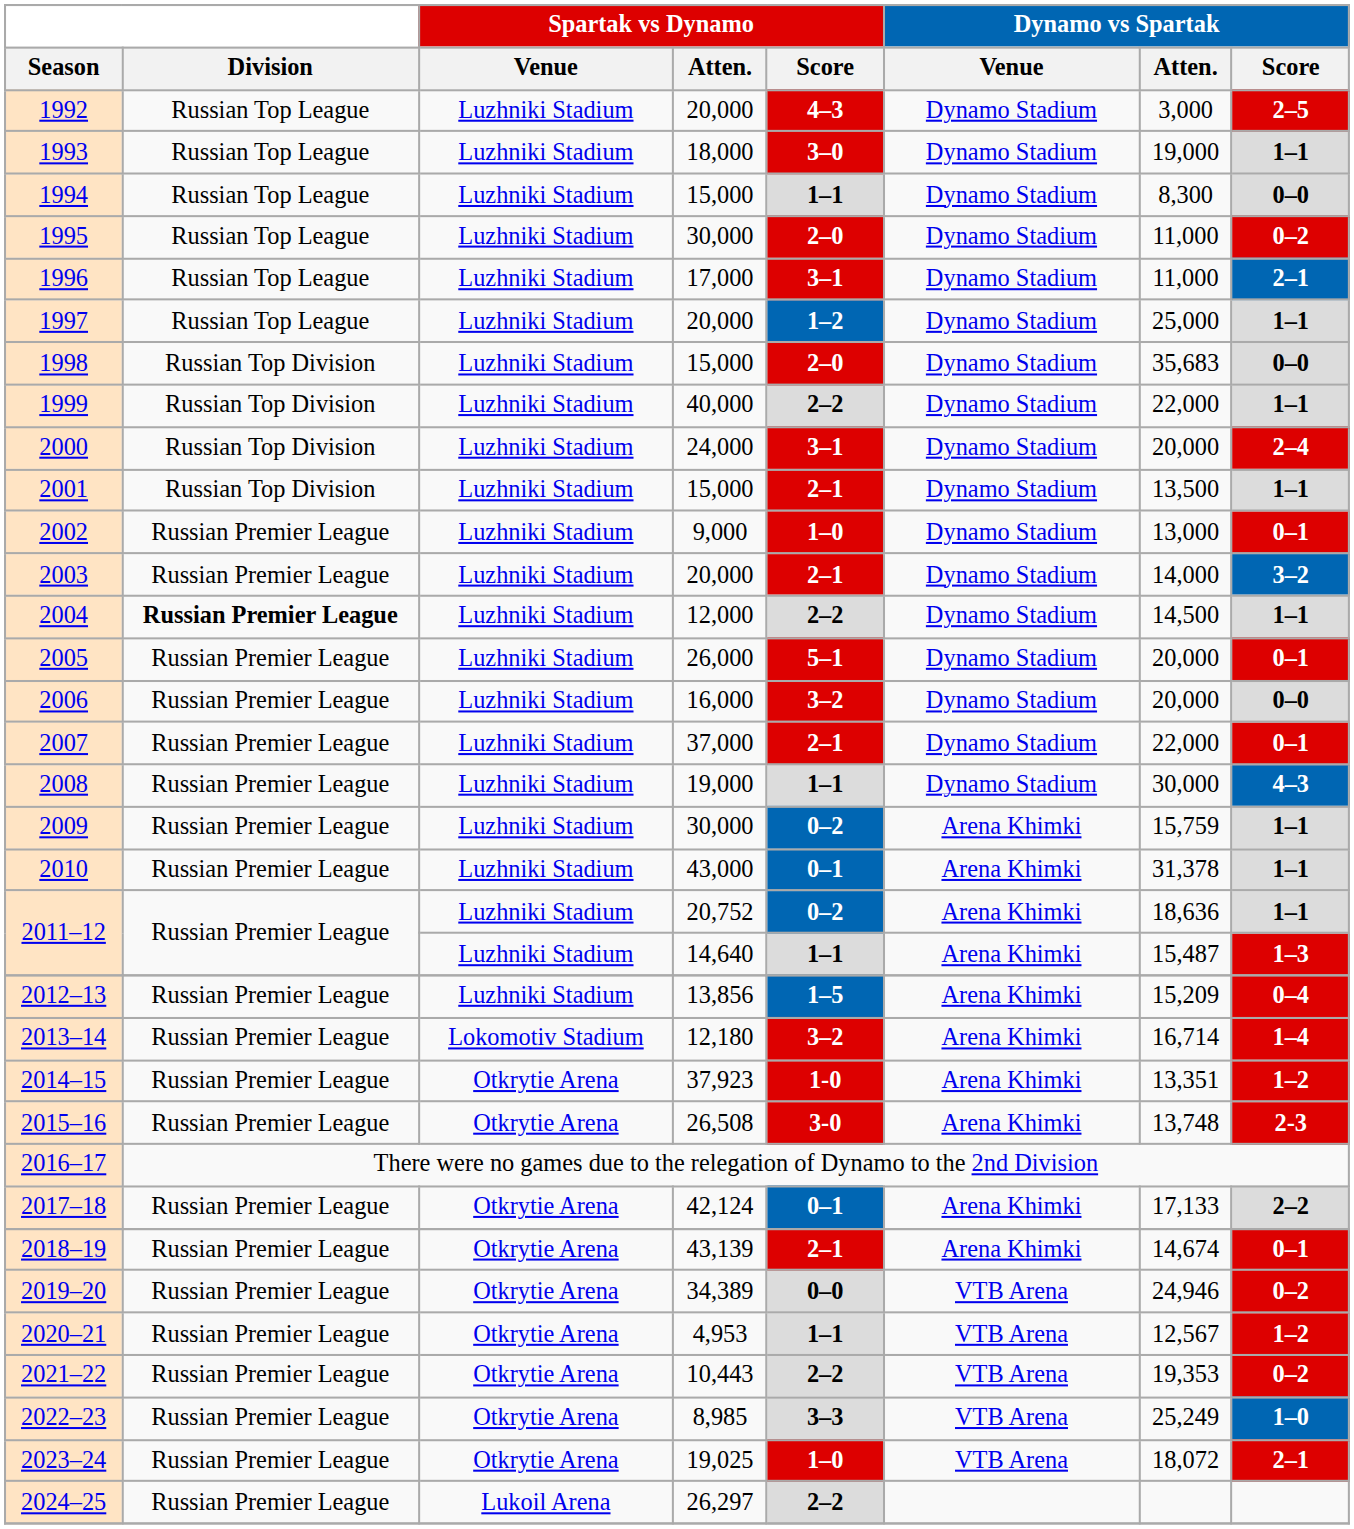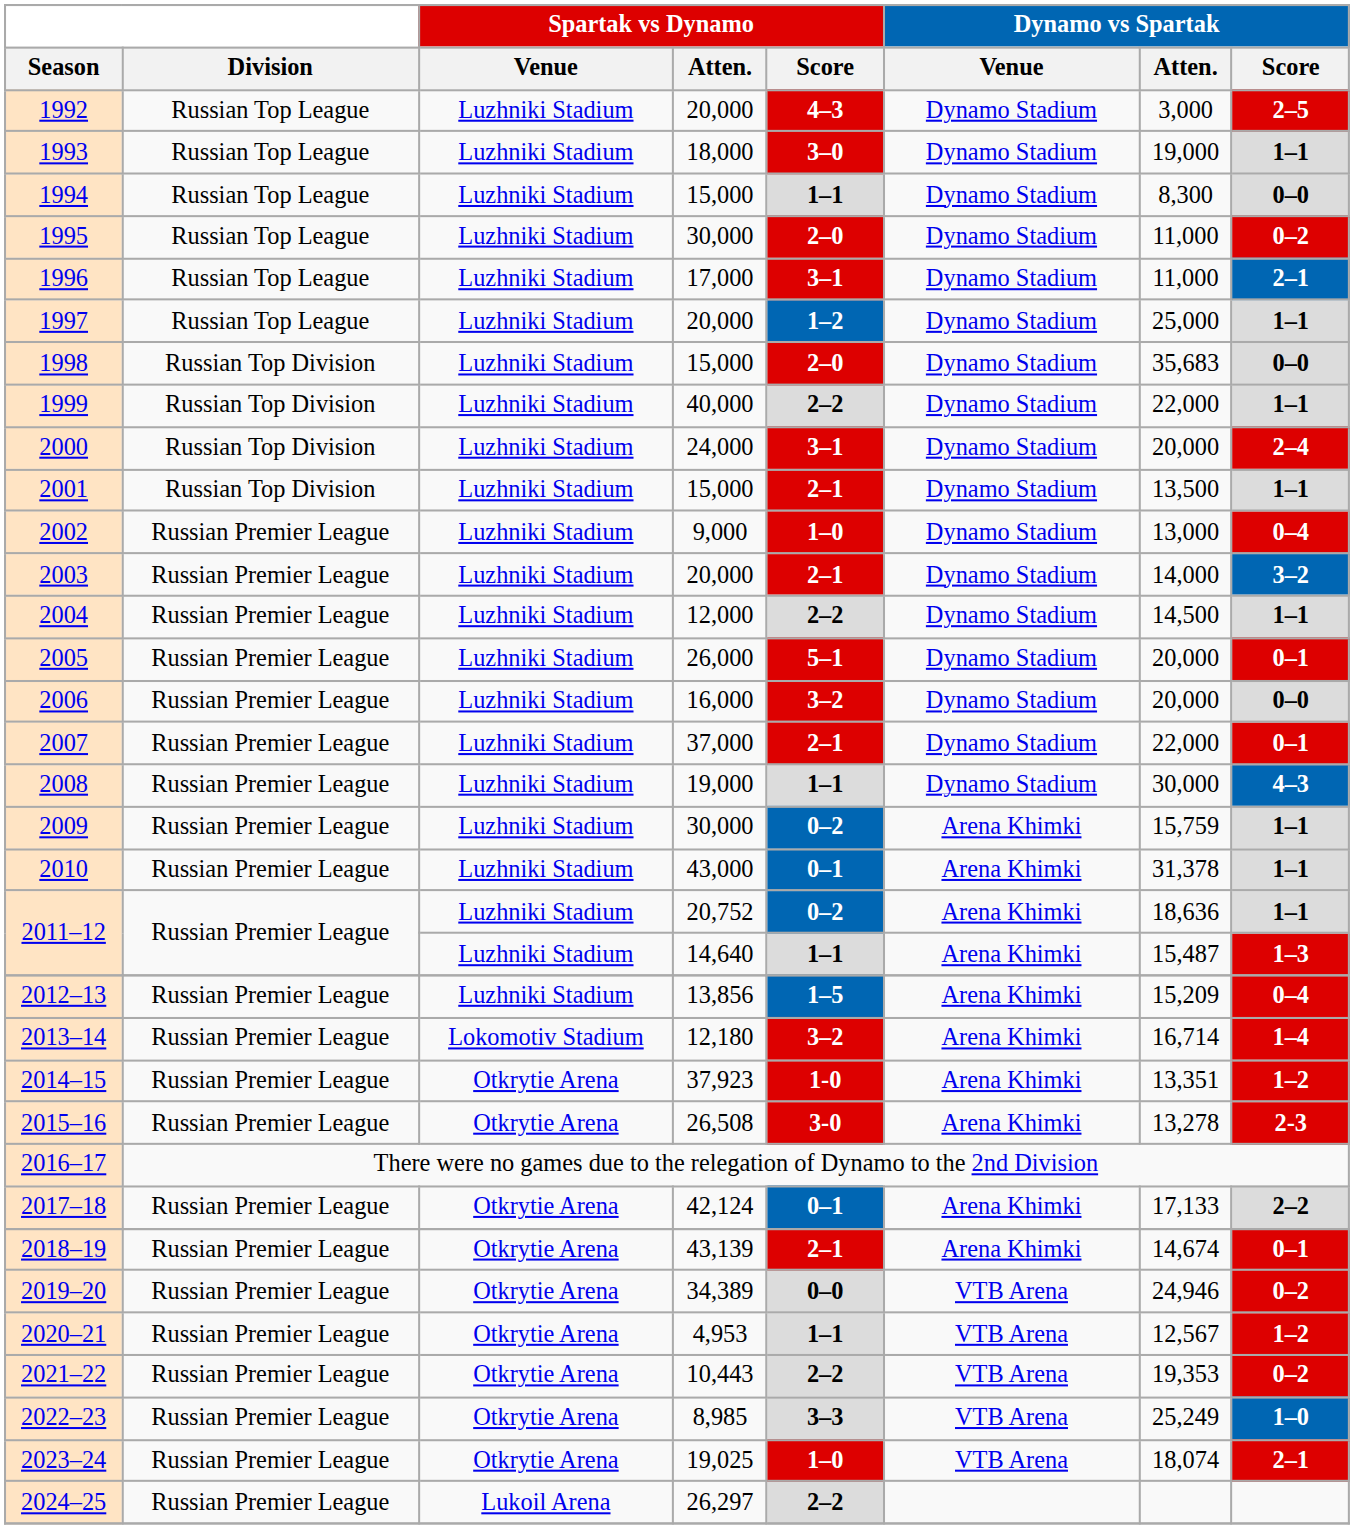2002 | Dynamo vs Spartak / Score: 0–1 -> 0–4
2004 | Division: bold -> normal
2015–16 | Dynamo vs Spartak / Atten.: 13,748 -> 13,278
2023–24 | Dynamo vs Spartak / Atten.: 18,072 -> 18,074
